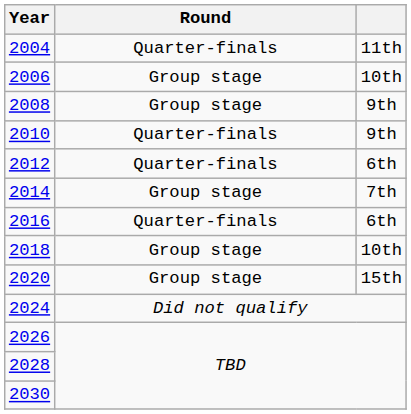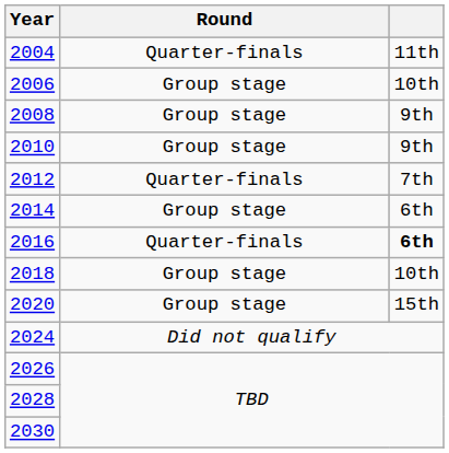2010 | Round: Quarter-finals -> Group stage
2012 | column 3: 6th -> 7th
2014 | column 3: 7th -> 6th
2016 | column 3: normal -> bold
